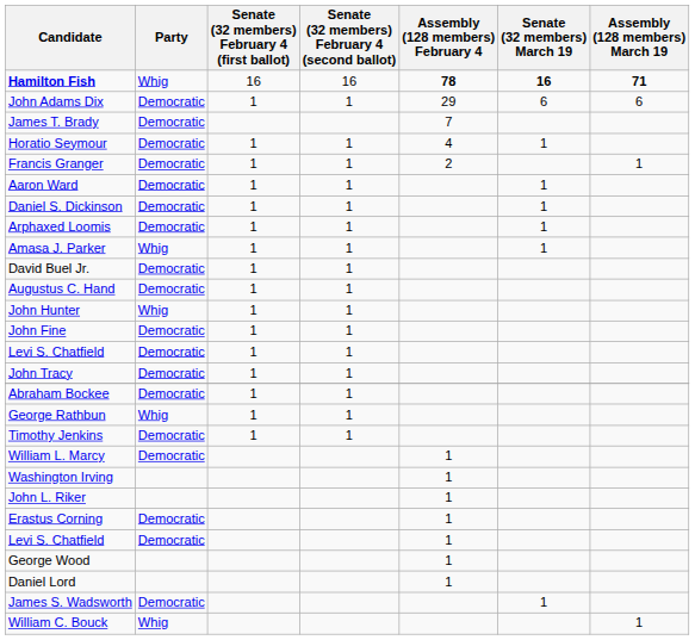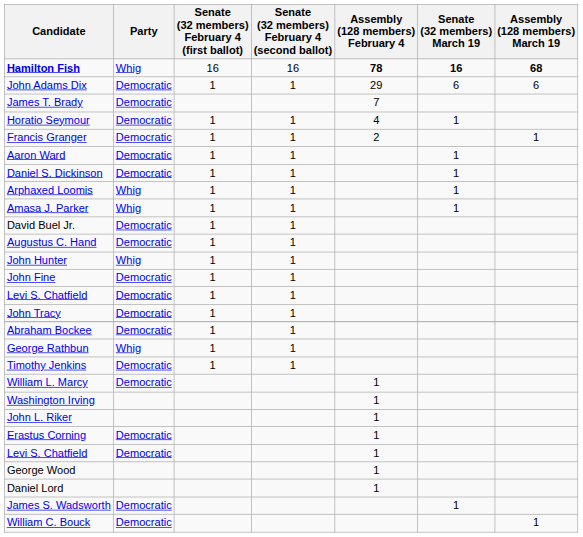Hamilton Fish | Assembly (128 members) March 19: 71 -> 68
Arphaxed Loomis | Party: Democratic -> Whig
William C. Bouck | Party: Whig -> Democratic
